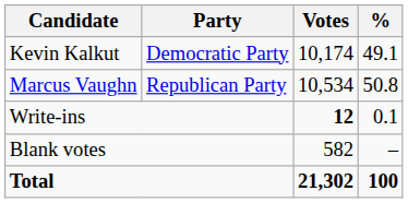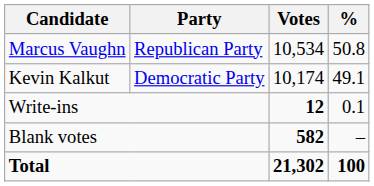rows swapped: Marcus Vaughn <-> Kevin Kalkut
Blank votes | Votes: normal -> bold
